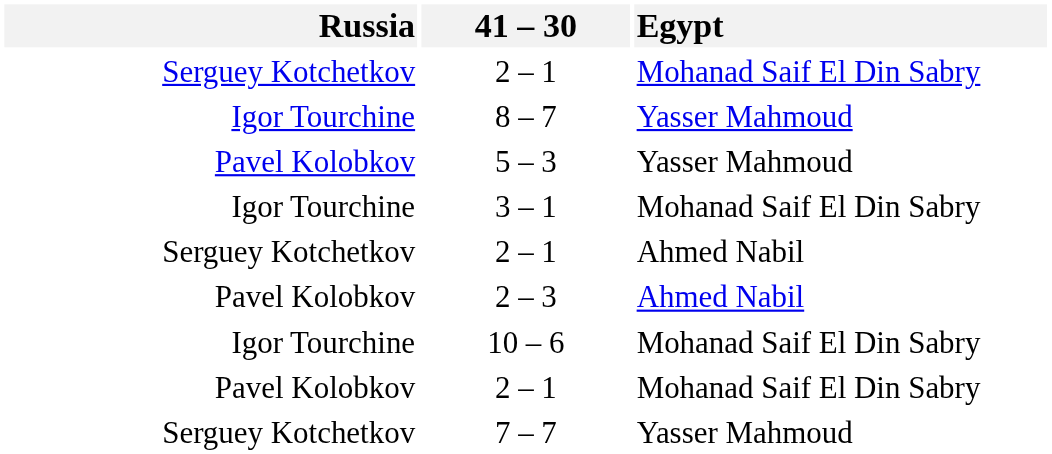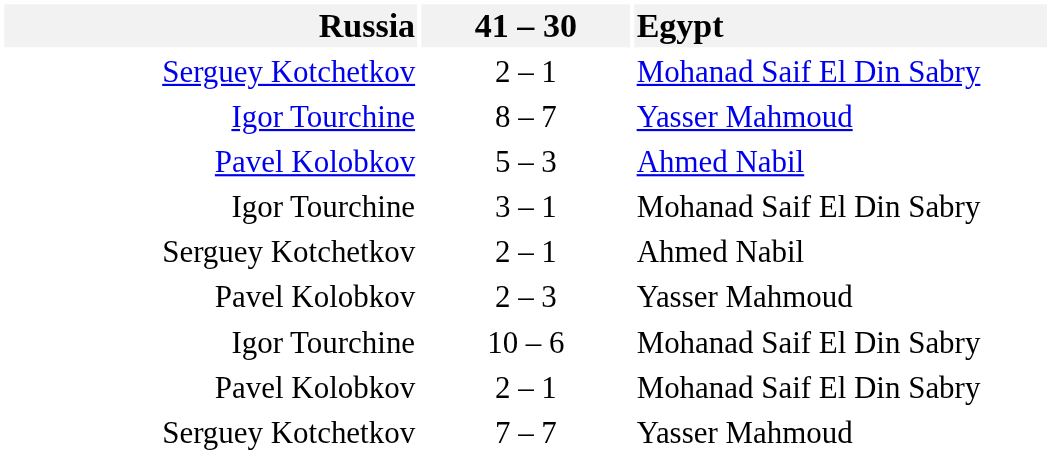5 – 3 | Egypt: Yasser Mahmoud -> Ahmed Nabil
2 – 3 | Egypt: Ahmed Nabil -> Yasser Mahmoud
